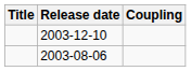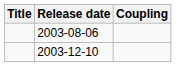rows swapped: 2003-08-06 <-> 2003-12-10
